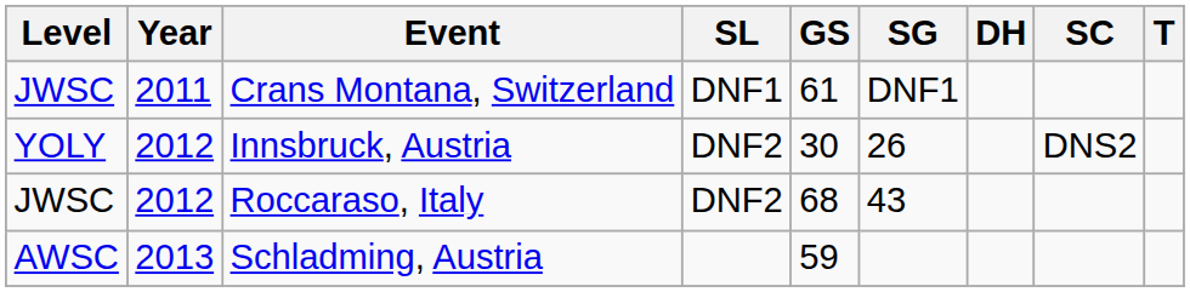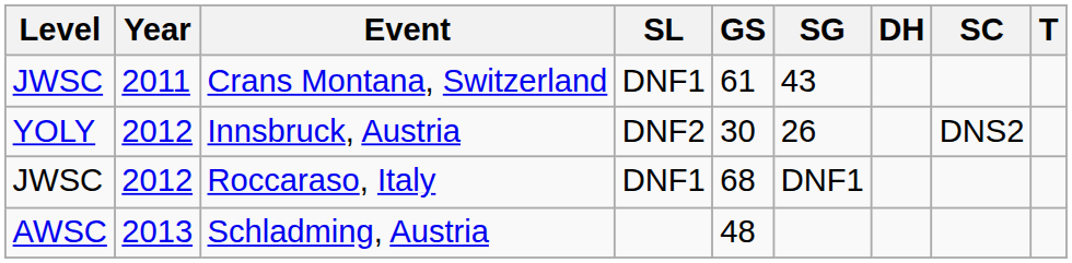Crans Montana, Switzerland | SG: DNF1 -> 43
Roccaraso, Italy | SL: DNF2 -> DNF1
Roccaraso, Italy | SG: 43 -> DNF1
Schladming, Austria | GS: 59 -> 48
